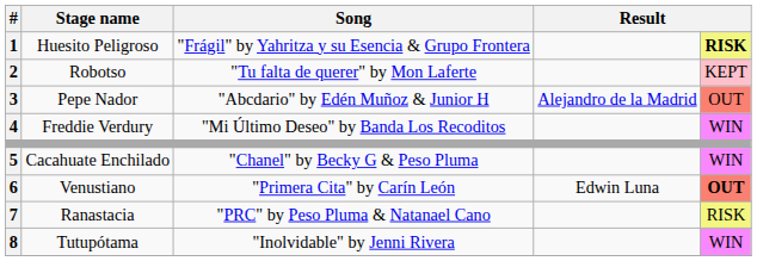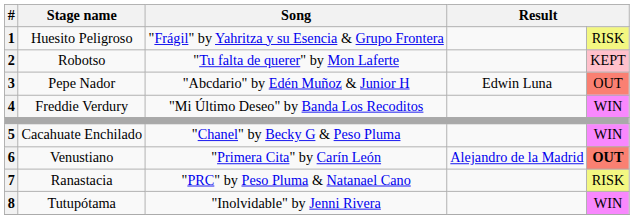Huesito Peligroso | column 5: bold -> normal
Pepe Nador | column 4: Alejandro de la Madrid -> Edwin Luna
Venustiano | column 4: Edwin Luna -> Alejandro de la Madrid
